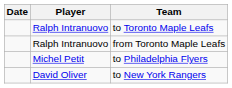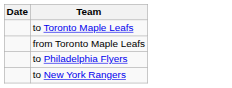- column: Player | Ralph Intranuovo | Ralph Intranuovo | Michel Petit | David Oliver
